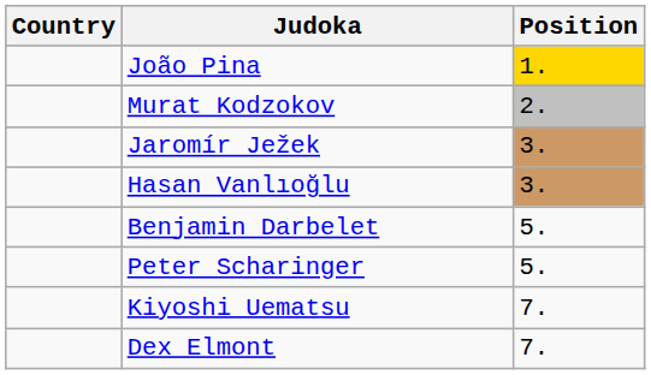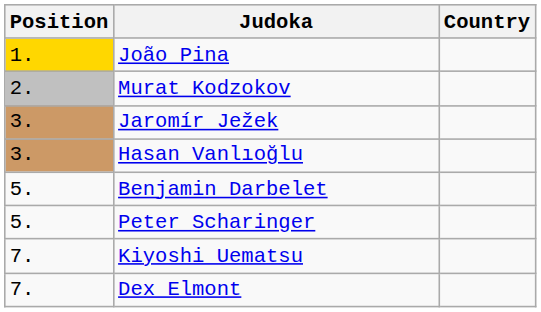columns swapped: Position <-> Country
